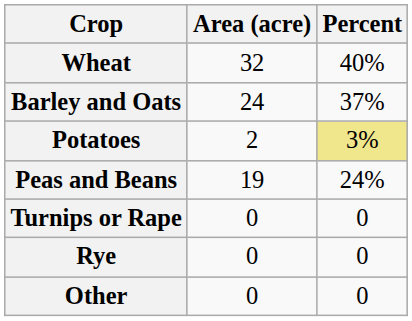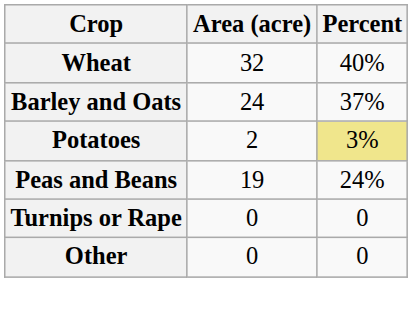- row: Rye | 0 | 0
